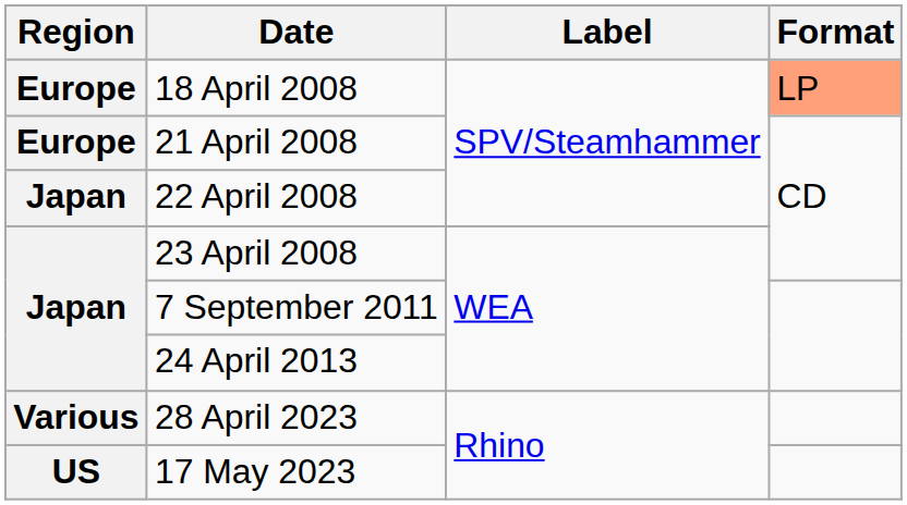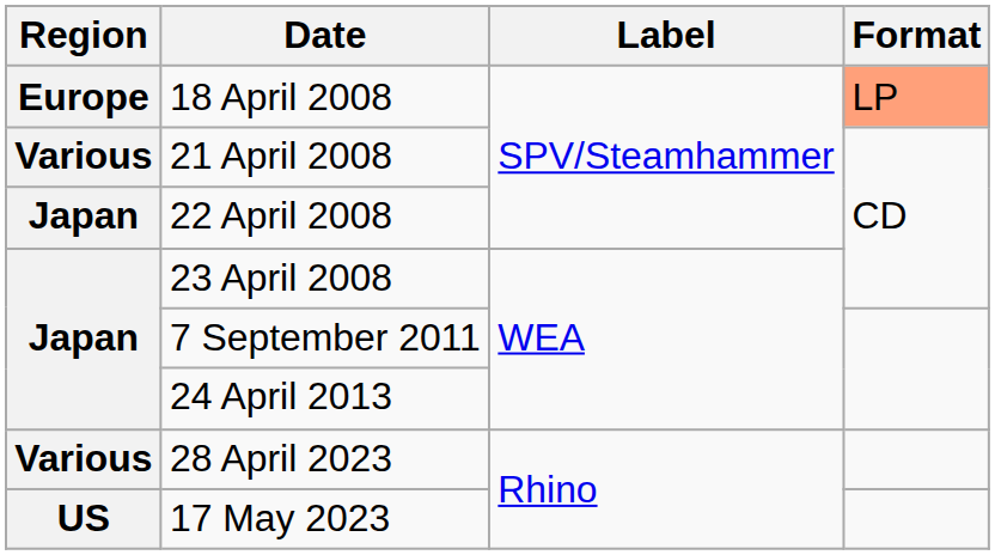21 April 2008 | Region: Europe -> Various
